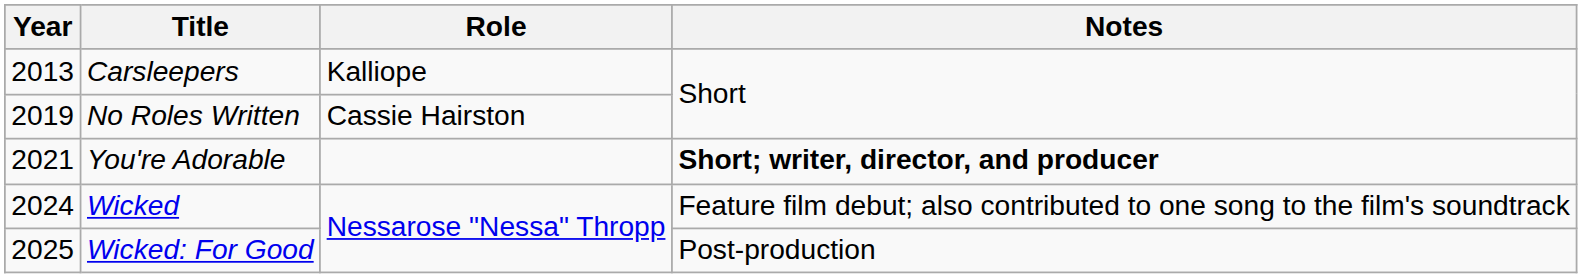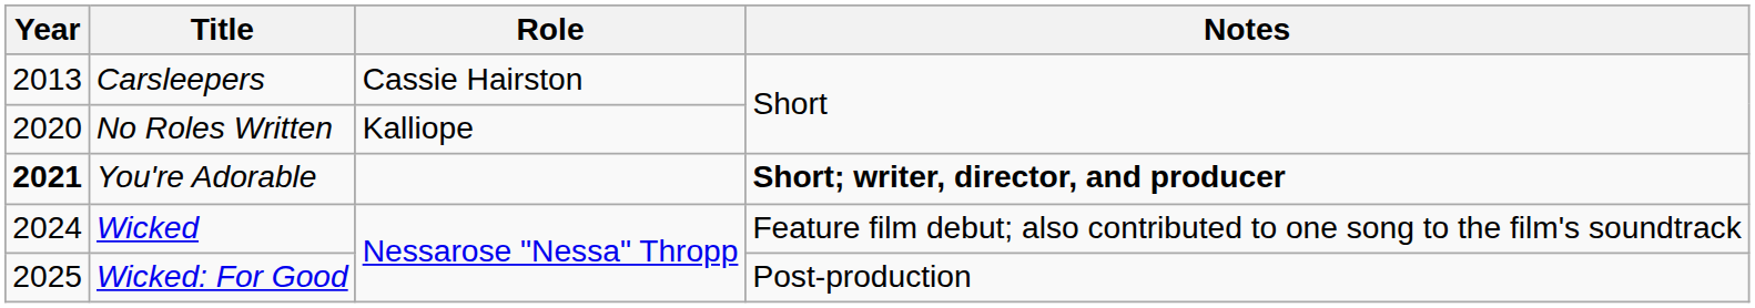Carsleepers | Role: Kalliope -> Cassie Hairston
No Roles Written | Year: 2019 -> 2020
No Roles Written | Role: Cassie Hairston -> Kalliope
You're Adorable | Year: normal -> bold
